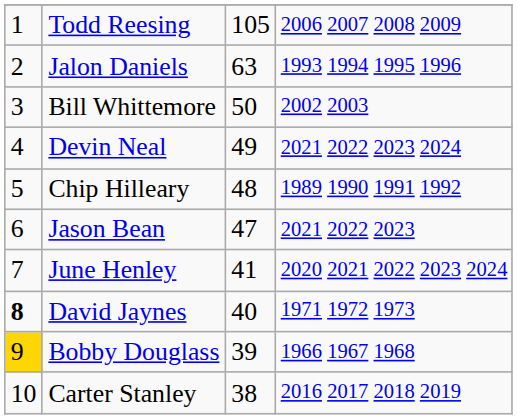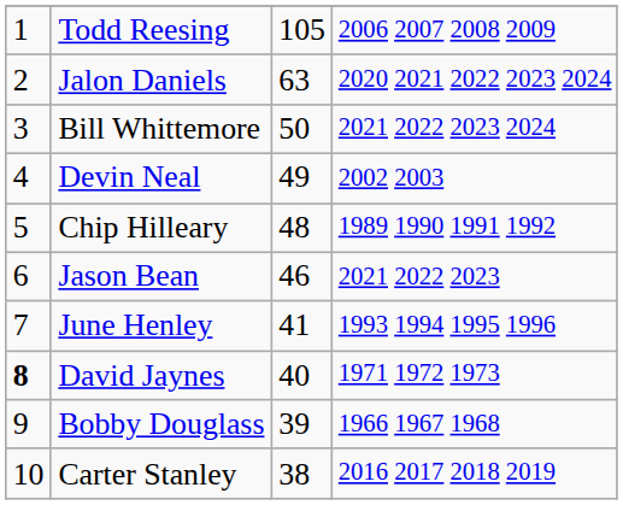Jalon Daniels | column 4: 1993 1994 1995 1996 -> 2020 2021 2022 2023 2024
Bill Whittemore | column 4: 2002 2003 -> 2021 2022 2023 2024
Devin Neal | column 4: 2021 2022 2023 2024 -> 2002 2003
Jason Bean | column 3: 47 -> 46
June Henley | column 4: 2020 2021 2022 2023 2024 -> 1993 1994 1995 1996
Bobby Douglass | column 1: gold background -> no background
